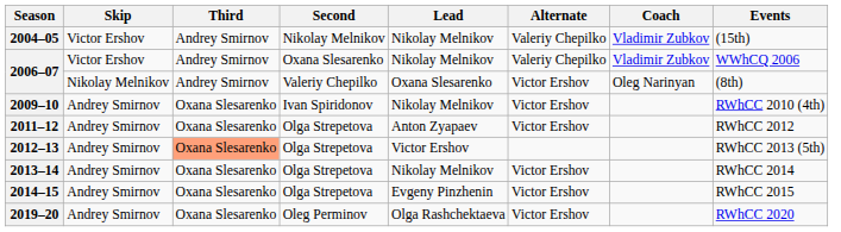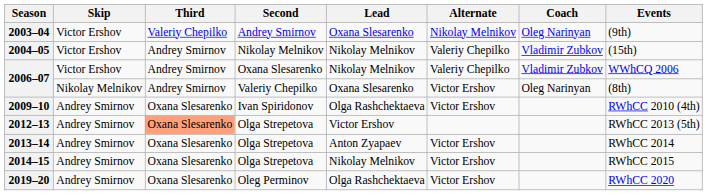+ row: 2003–04 | Victor Ershov | Valeriy Chepilko | Andrey Smirnov | Oxana Slesarenko | Nikolay Melnikov | Oleg Narinyan | (9th)
2009–10 | Lead: Nikolay Melnikov -> Olga Rashchektaeva
- row: 2011–12 | Andrey Smirnov | Oxana Slesarenko | Olga Strepetova | Anton Zyapaev | Victor Ershov | RWhCC 2012
2013–14 | Lead: Nikolay Melnikov -> Anton Zyapaev
2014–15 | Lead: Evgeny Pinzhenin -> Nikolay Melnikov
